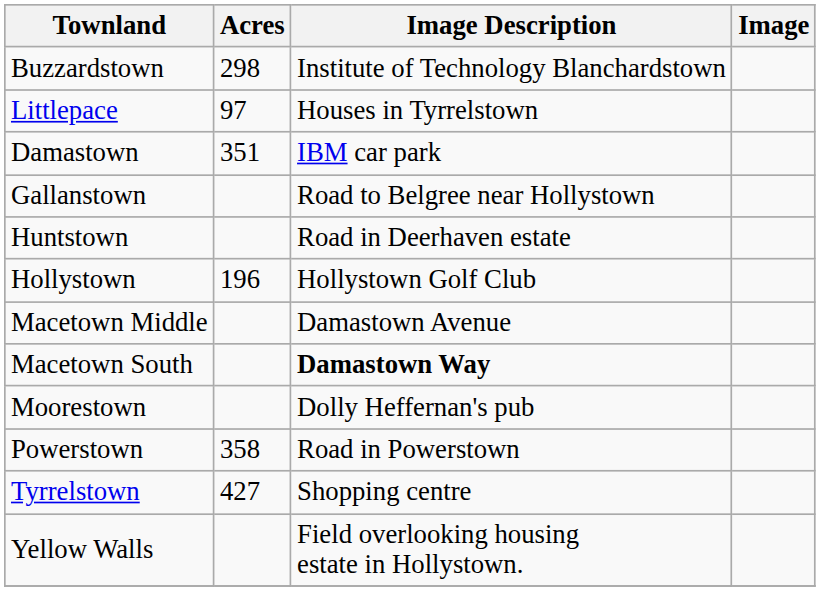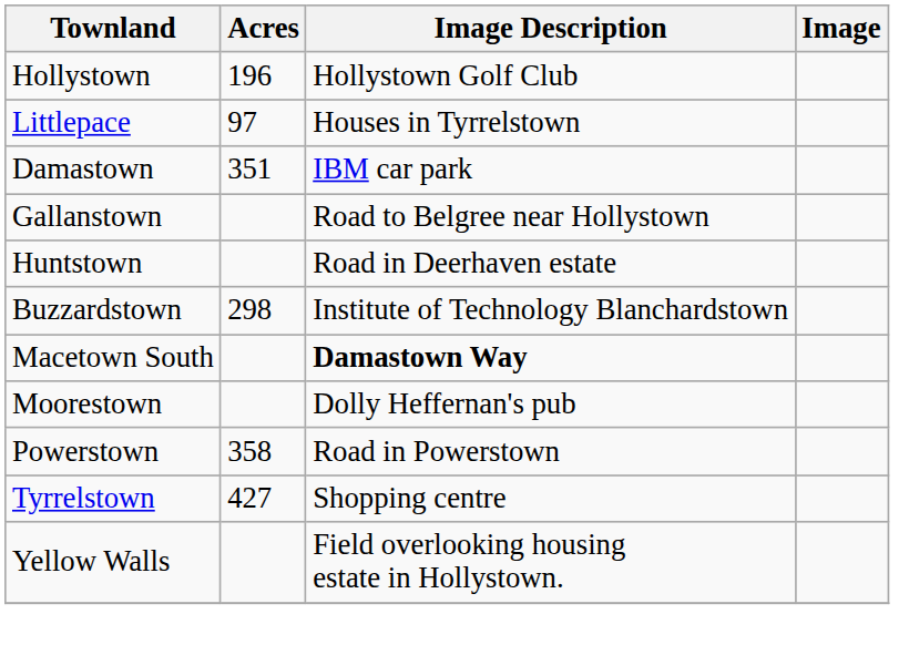rows swapped: Buzzardstown <-> Hollystown
- row: Macetown Middle | Damastown Avenue
